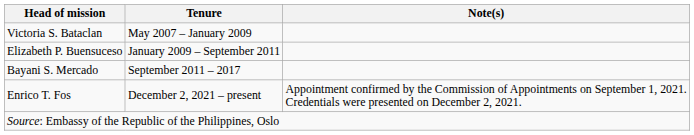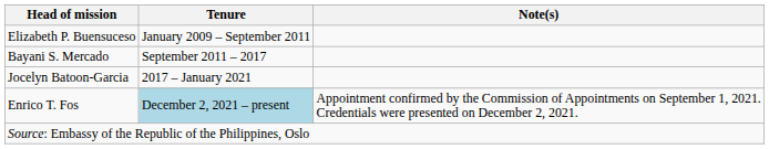- row: Victoria S. Bataclan | May 2007 – January 2009
+ row: Jocelyn Batoon-Garcia | 2017 – January 2021
Enrico T. Fos | Tenure: no background -> lightblue background
